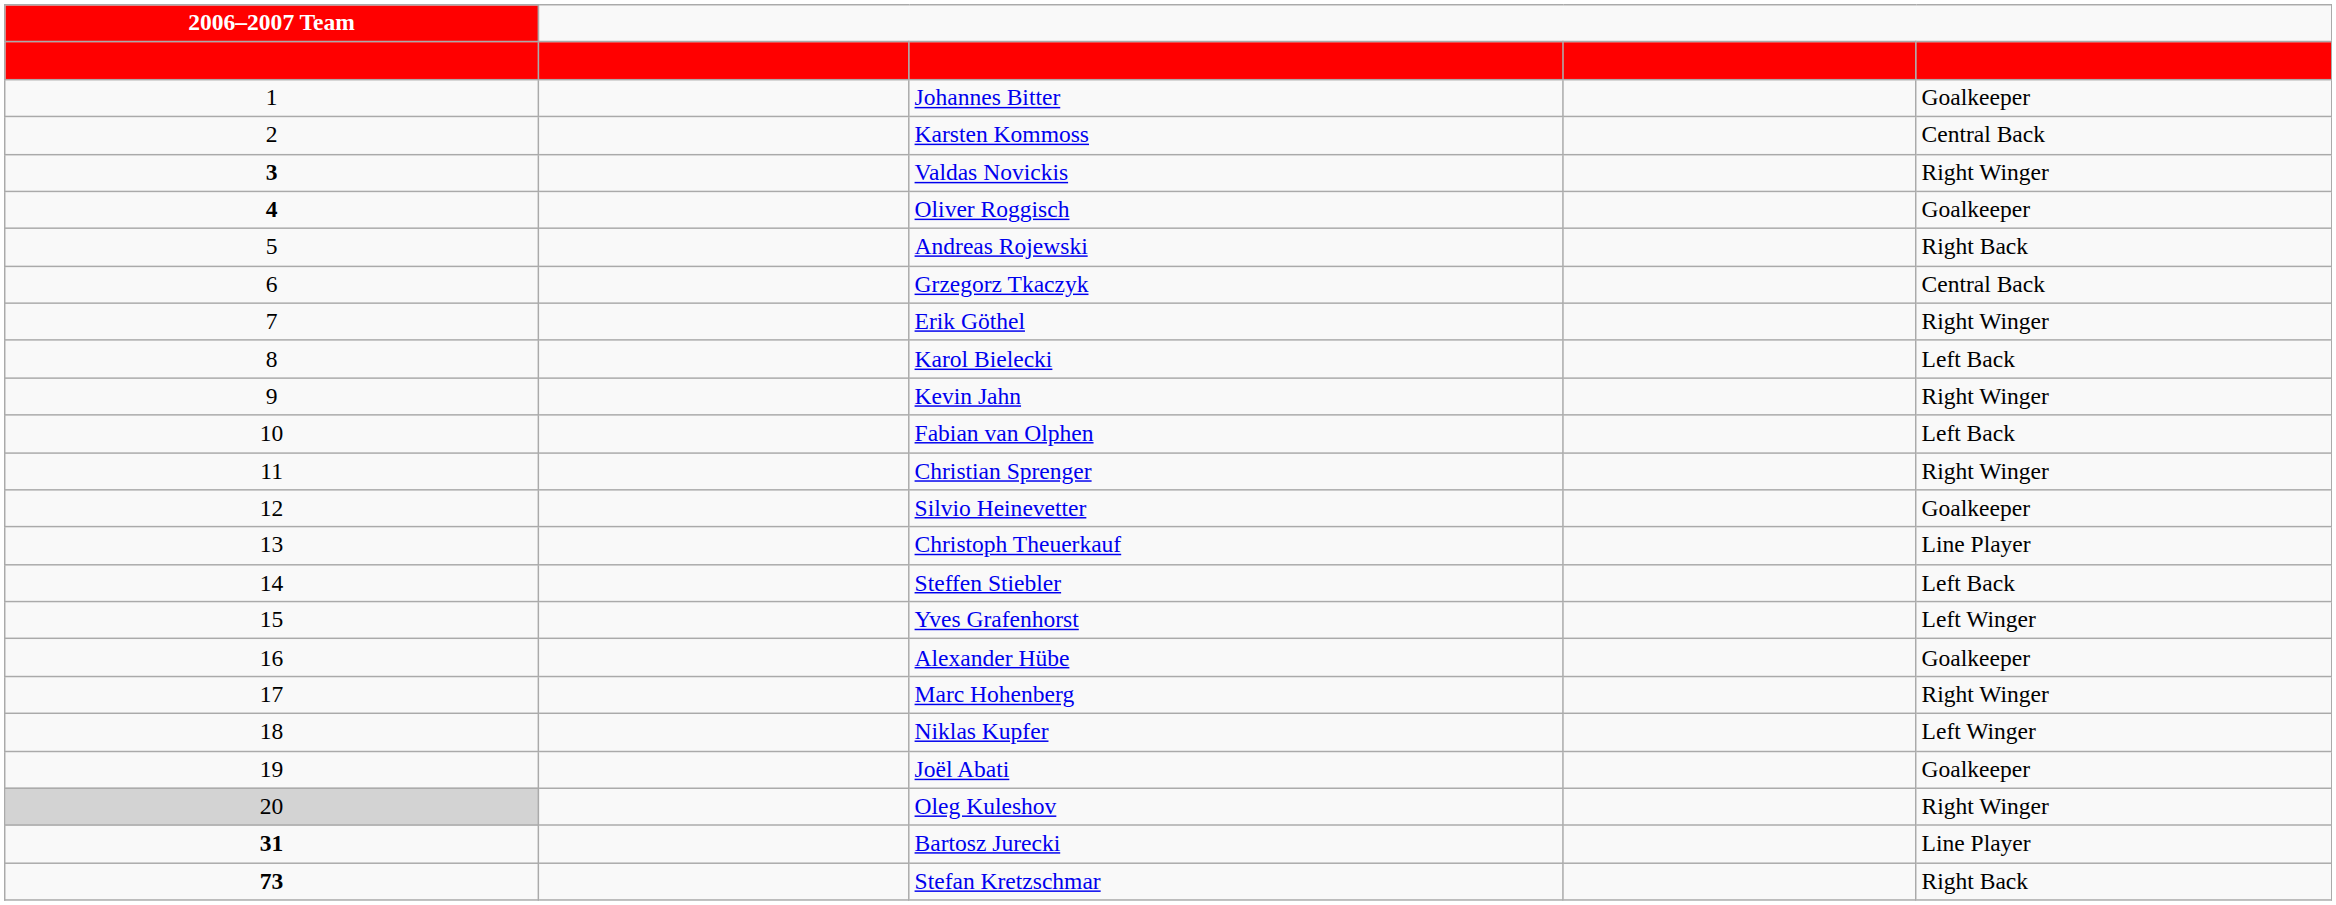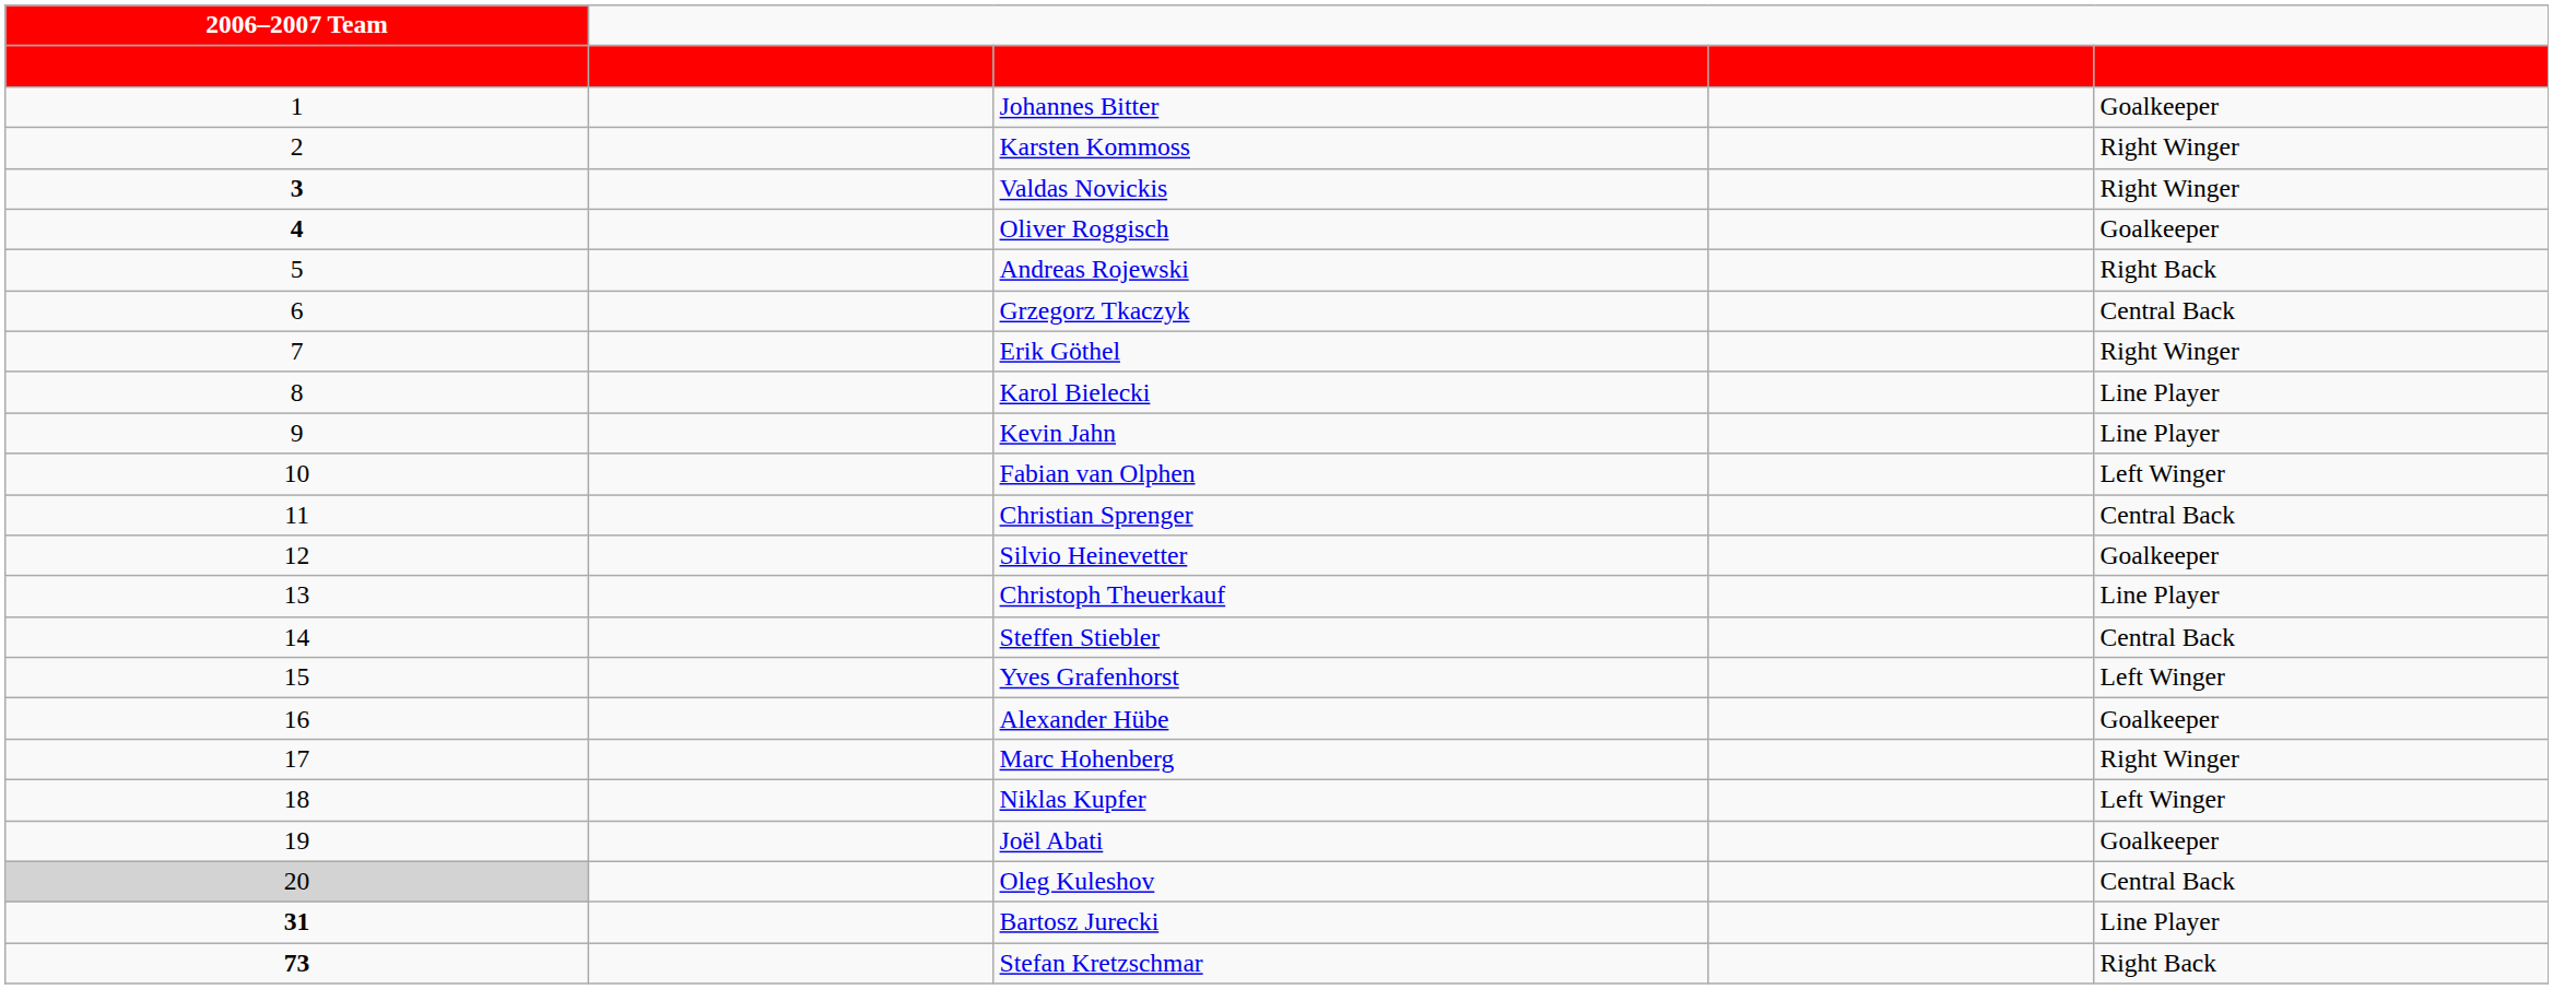Karsten Kommoss | Position: Central Back -> Right Winger
Karol Bielecki | Position: Left Back -> Line Player
Kevin Jahn | Position: Right Winger -> Line Player
Fabian van Olphen | Position: Left Back -> Left Winger
Christian Sprenger | Position: Right Winger -> Central Back
Steffen Stiebler | Position: Left Back -> Central Back
Oleg Kuleshov | Position: Right Winger -> Central Back
